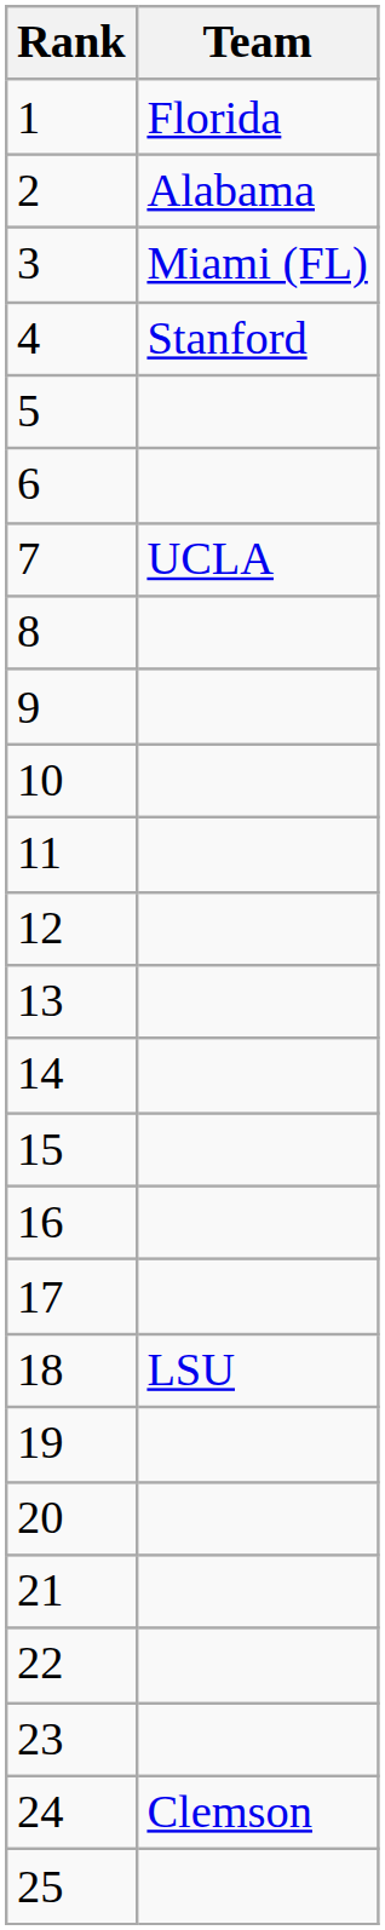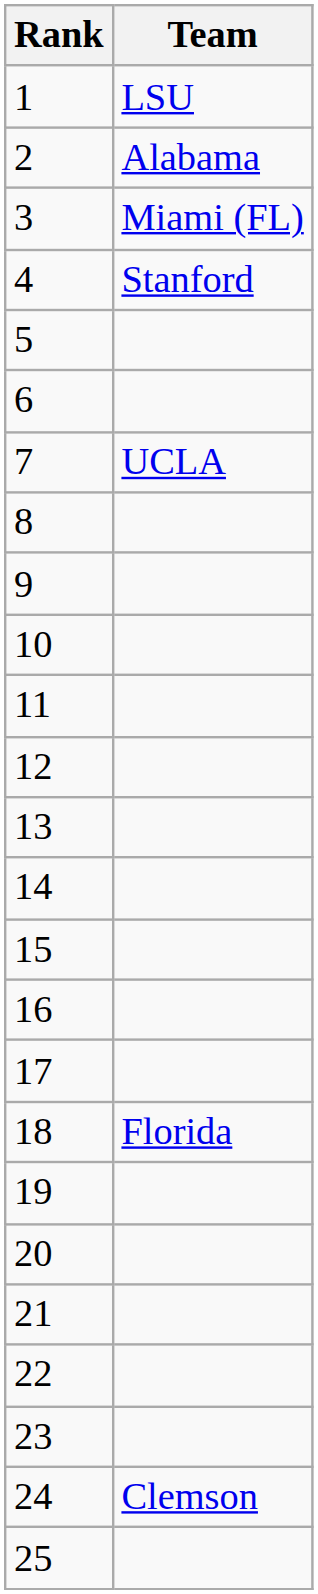1 | Team: Florida -> LSU
18 | Team: LSU -> Florida
